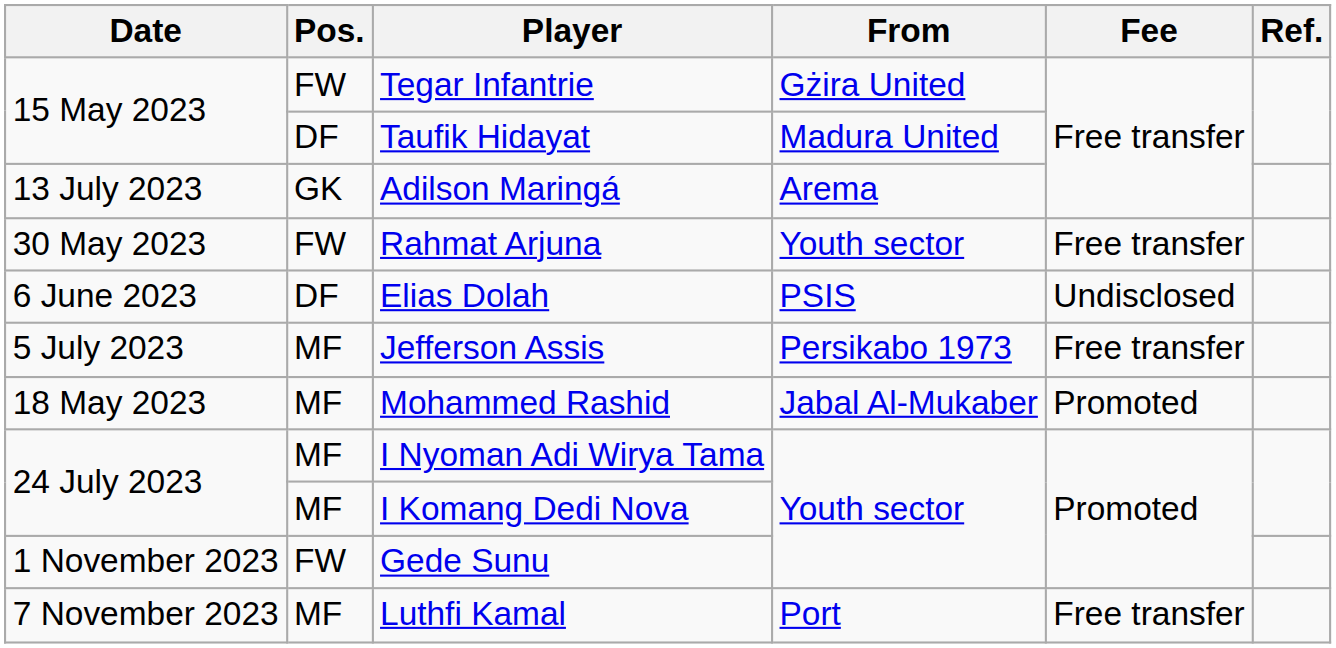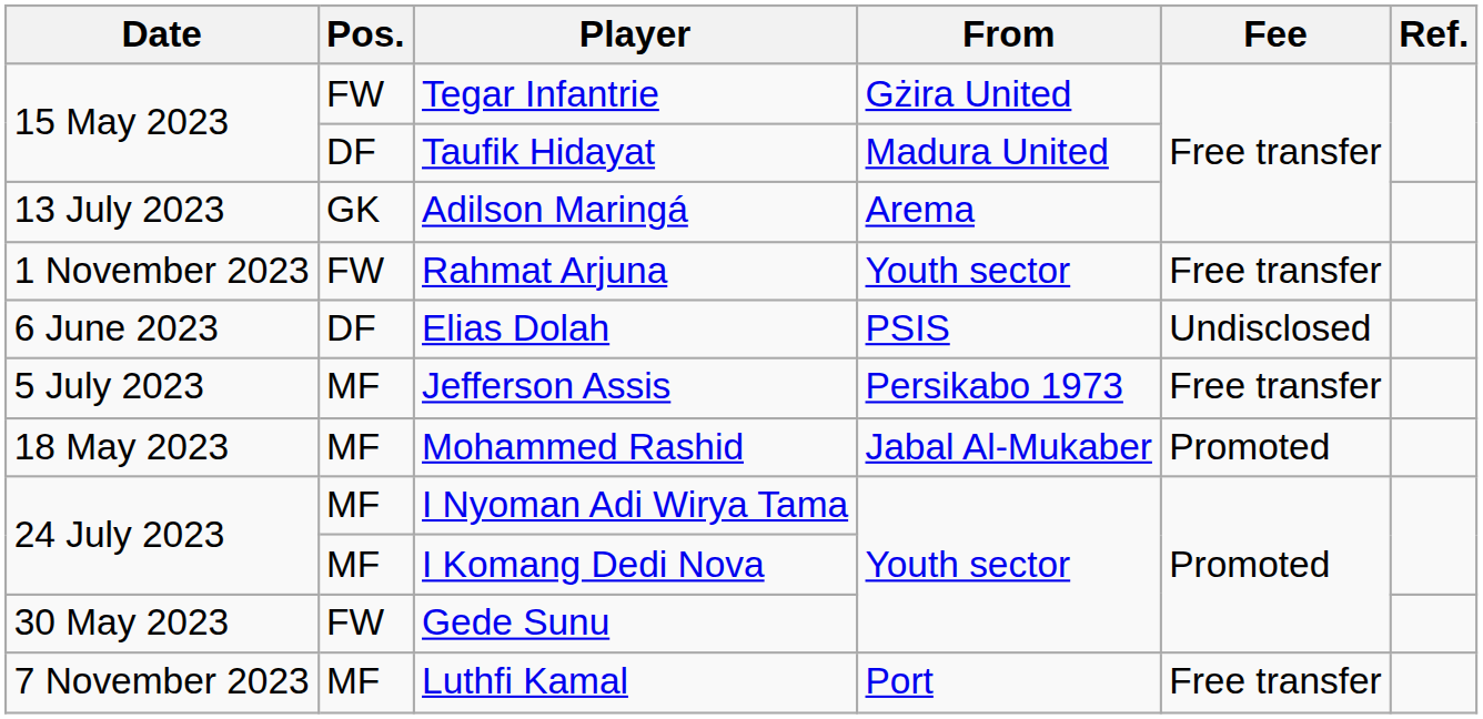Rahmat Arjuna | Date: 30 May 2023 -> 1 November 2023
Gede Sunu | Date: 1 November 2023 -> 30 May 2023
